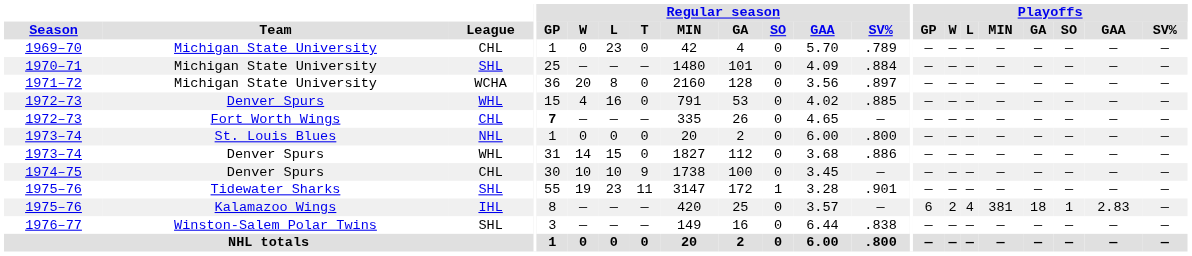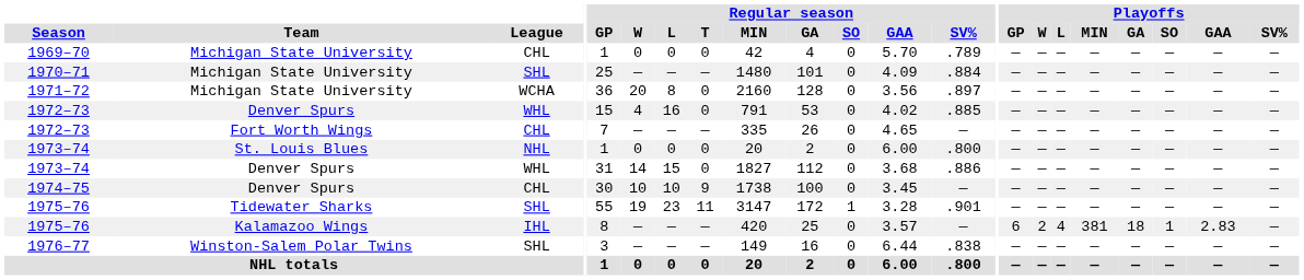1969–70 | Regular season / L: 23 -> 0
1972–73 / Fort Worth Wings | Regular season / GP: bold -> normal
